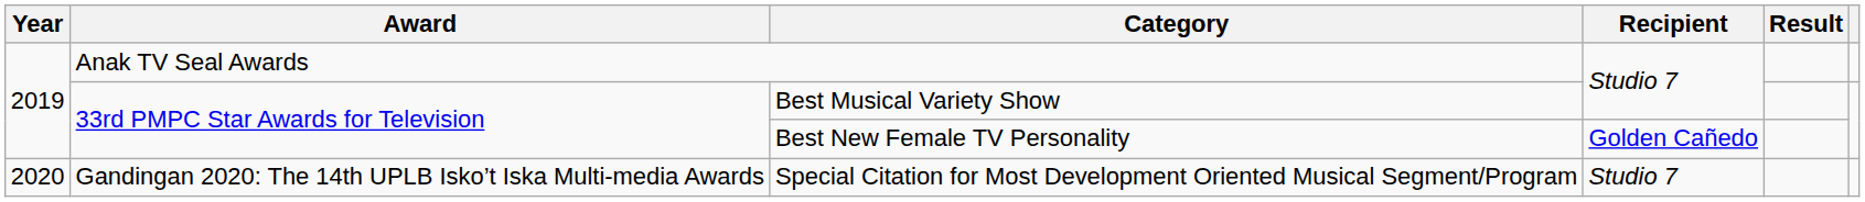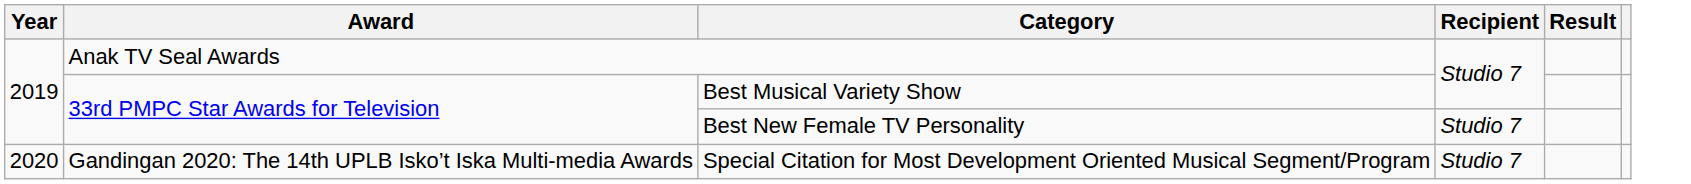Best New Female TV Personality | Recipient: Golden Cañedo -> Studio 7
